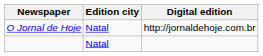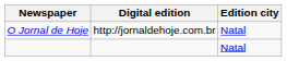columns swapped: Edition city <-> Digital edition
